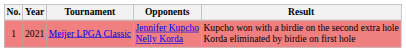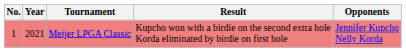columns swapped: Opponents <-> Result
